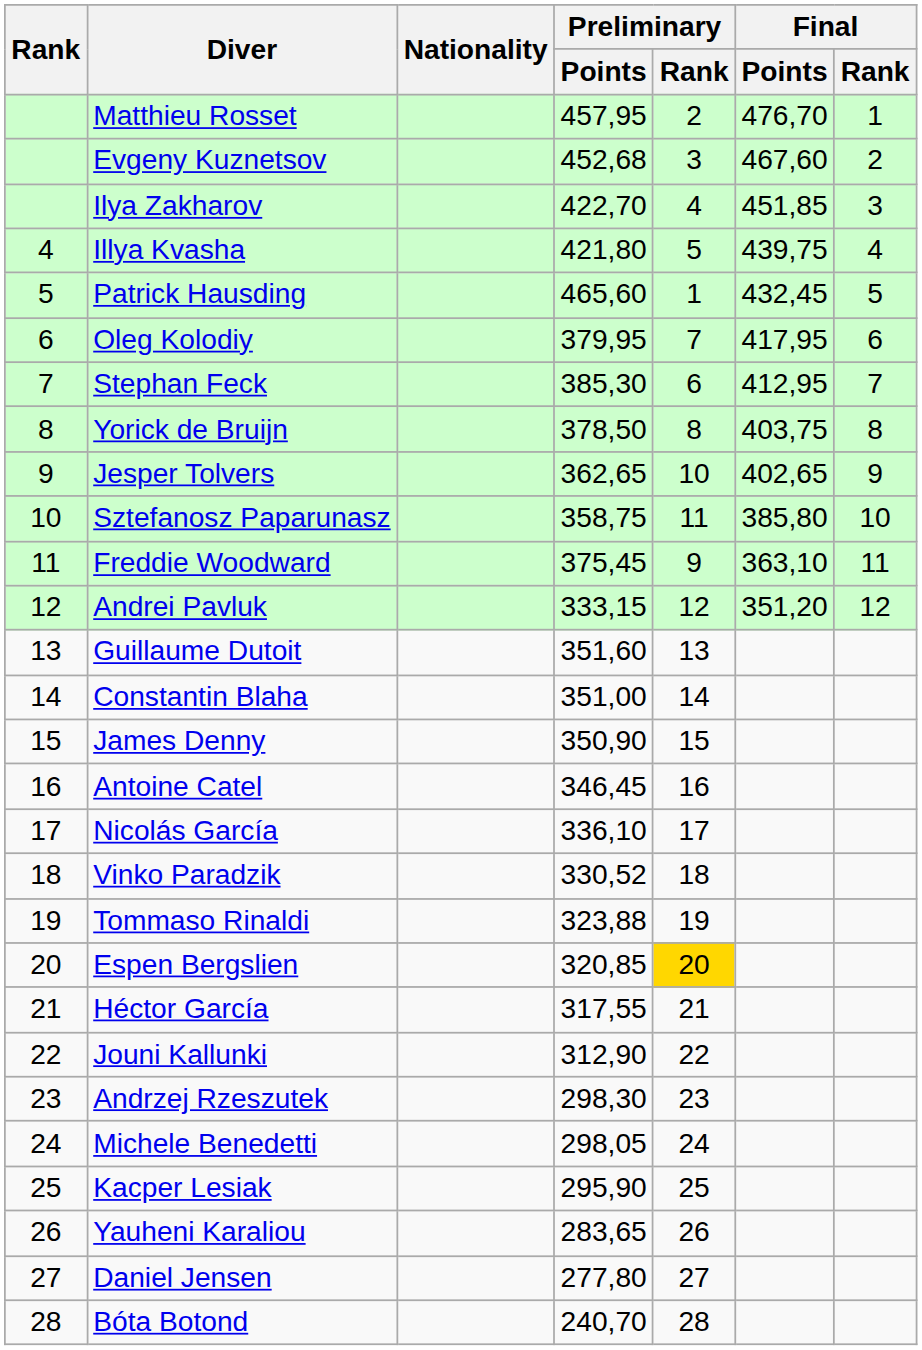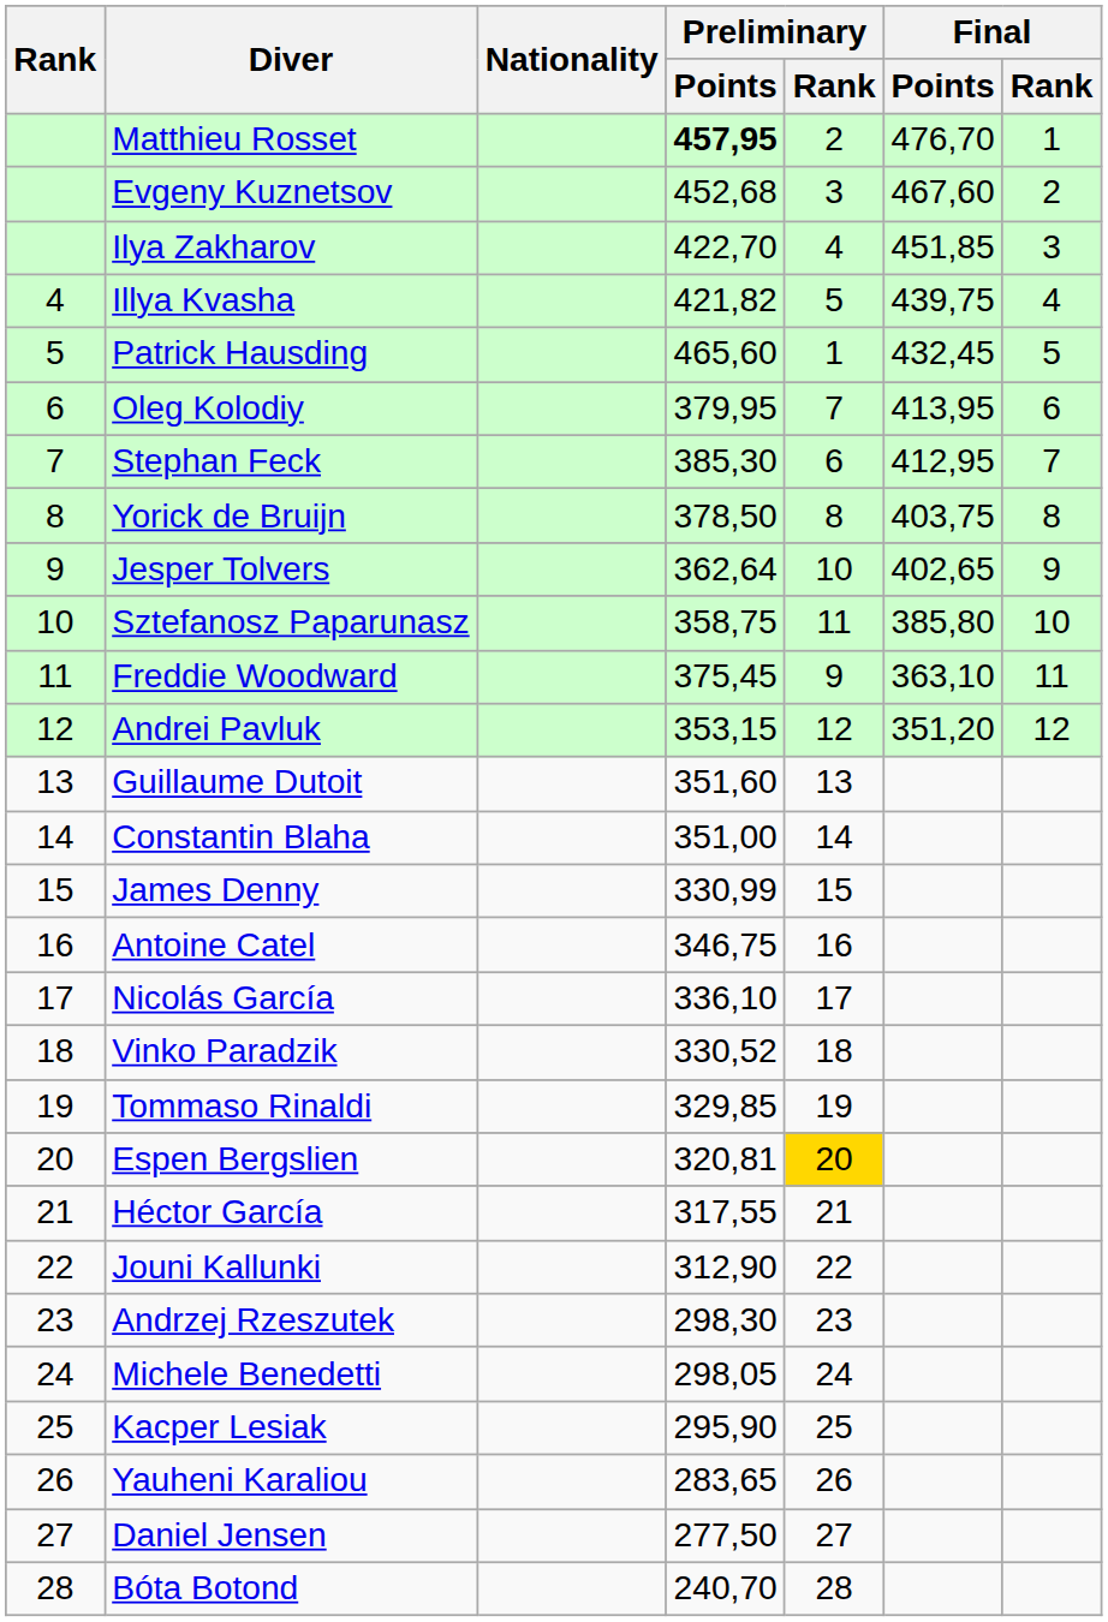Matthieu Rosset | Preliminary / Points: normal -> bold
Illya Kvasha | Preliminary / Points: 421,80 -> 421,82
Oleg Kolodiy | Final / Points: 417,95 -> 413,95
Jesper Tolvers | Preliminary / Points: 362,65 -> 362,64
Andrei Pavluk | Preliminary / Points: 333,15 -> 353,15
James Denny | Preliminary / Points: 350,90 -> 330,99
Antoine Catel | Preliminary / Points: 346,45 -> 346,75
Tommaso Rinaldi | Preliminary / Points: 323,88 -> 329,85
Espen Bergslien | Preliminary / Points: 320,85 -> 320,81
Daniel Jensen | Preliminary / Points: 277,80 -> 277,50
